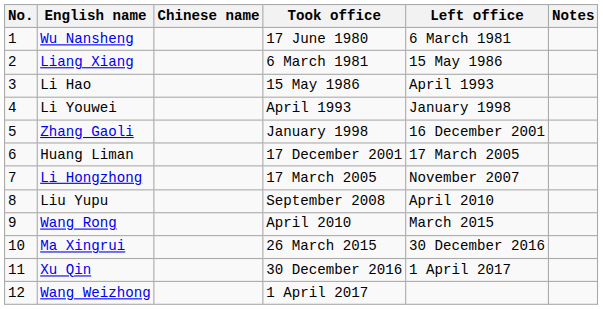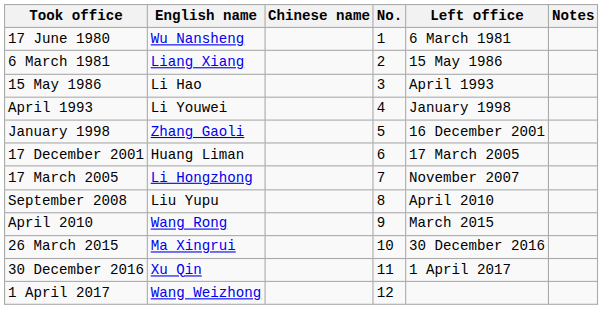columns swapped: No. <-> Took office
